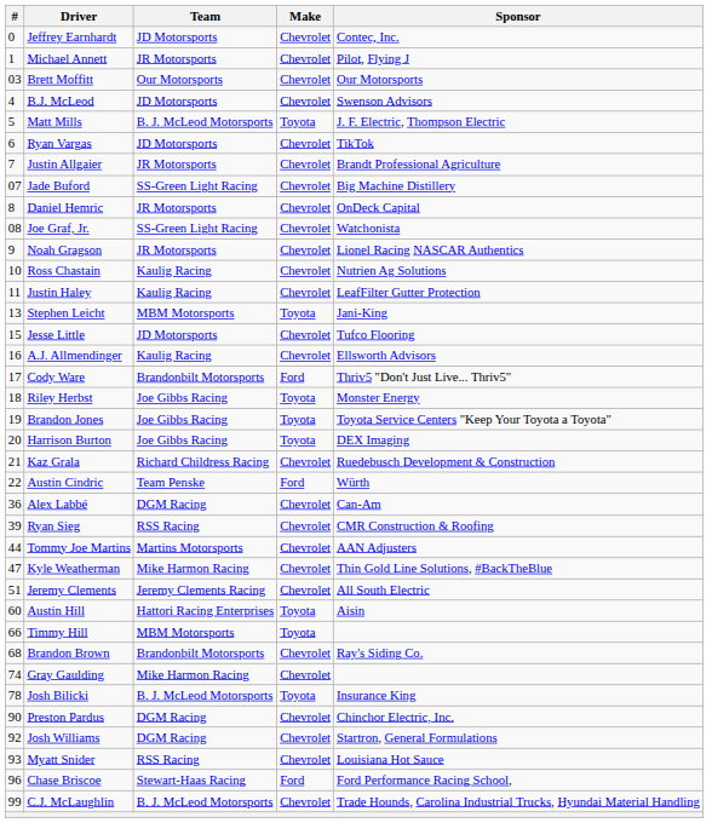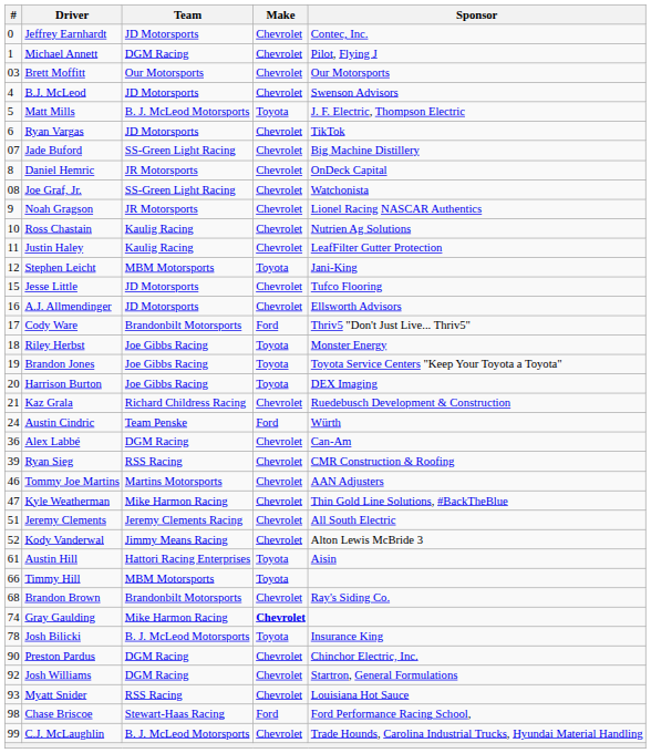Michael Annett | Team: JR Motorsports -> DGM Racing
- row: 7 | Justin Allgaier | JR Motorsports | Chevrolet | Brandt Professional Agriculture
Stephen Leicht | #: 13 -> 12
A.J. Allmendinger | Team: Kaulig Racing -> JD Motorsports
Austin Cindric | #: 22 -> 24
Tommy Joe Martins | #: 44 -> 46
+ row: 52 | Kody Vanderwal | Jimmy Means Racing | Chevrolet | Alton Lewis McBride 3
Austin Hill | #: 60 -> 61
Gray Gaulding | Make: normal -> bold
Chase Briscoe | #: 96 -> 98
